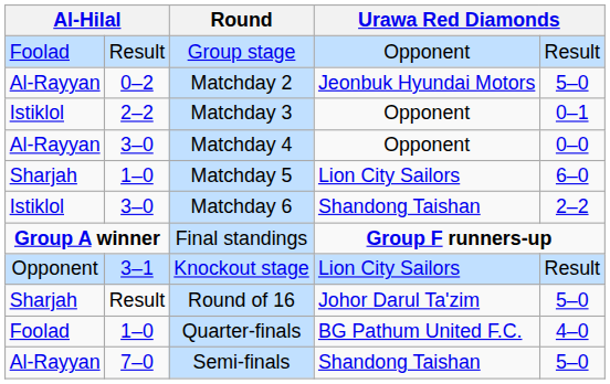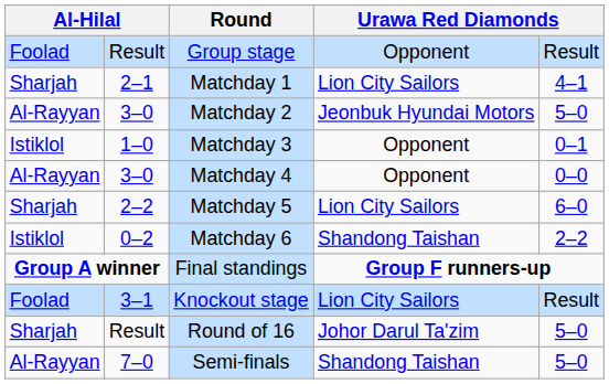+ row: Sharjah | 2–1 | Matchday 1 | Lion City Sailors | 4–1
Matchday 2 | column 2: 0–2 -> 3–0
Matchday 3 | column 2: 2–2 -> 1–0
Matchday 5 | column 2: 1–0 -> 2–2
Matchday 6 | column 2: 3–0 -> 0–2
Knockout stage | column 1: Opponent -> Foolad
- row: Foolad | 1–0 | Quarter-finals | BG Pathum United F.C. | 4–0
